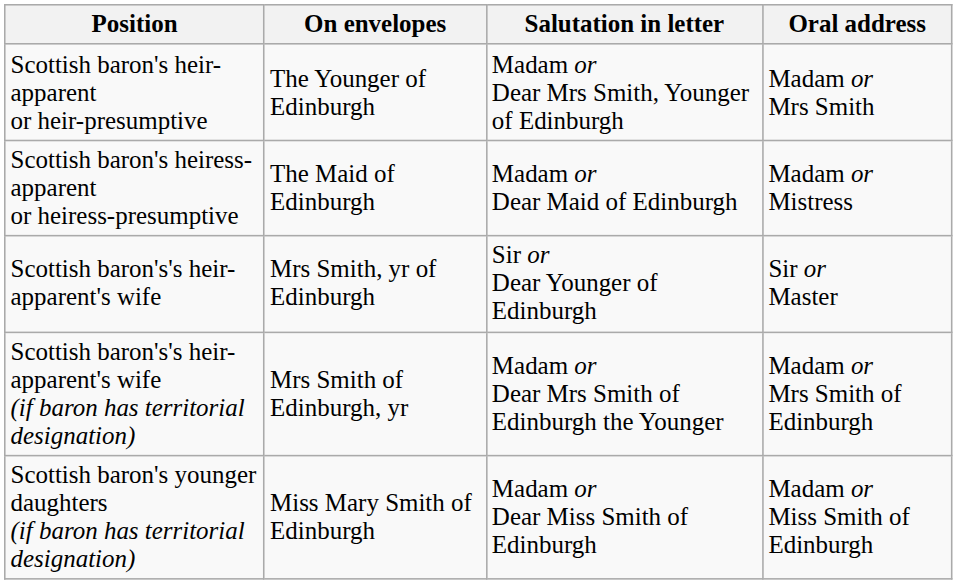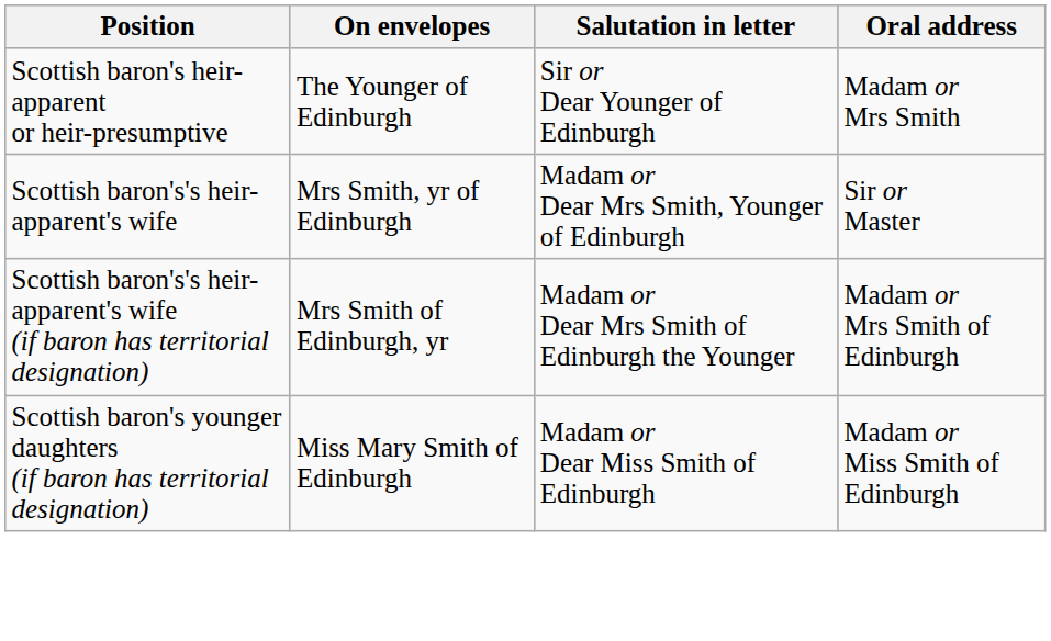Scottish baron's heir-apparent or heir-presumptive | Salutation in letter: Madam or Dear Mrs Smith, Younger of Edinburgh -> Sir or Dear Younger of Edinburgh
- row: Scottish baron's heiress-apparent or heiress-presumptive | The Maid of Edinburgh | Madam or Dear Maid of Edinburgh | Madam or Mistress
Scottish baron's's heir-apparent's wife | Salutation in letter: Sir or Dear Younger of Edinburgh -> Madam or Dear Mrs Smith, Younger of Edinburgh
